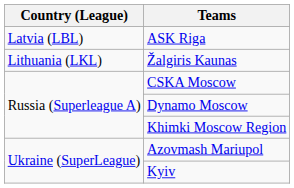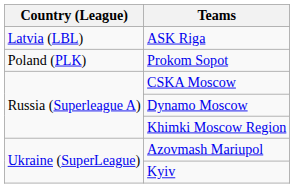- row: Lithuania (LKL) | Žalgiris Kaunas
+ row: Poland (PLK) | Prokom Sopot
